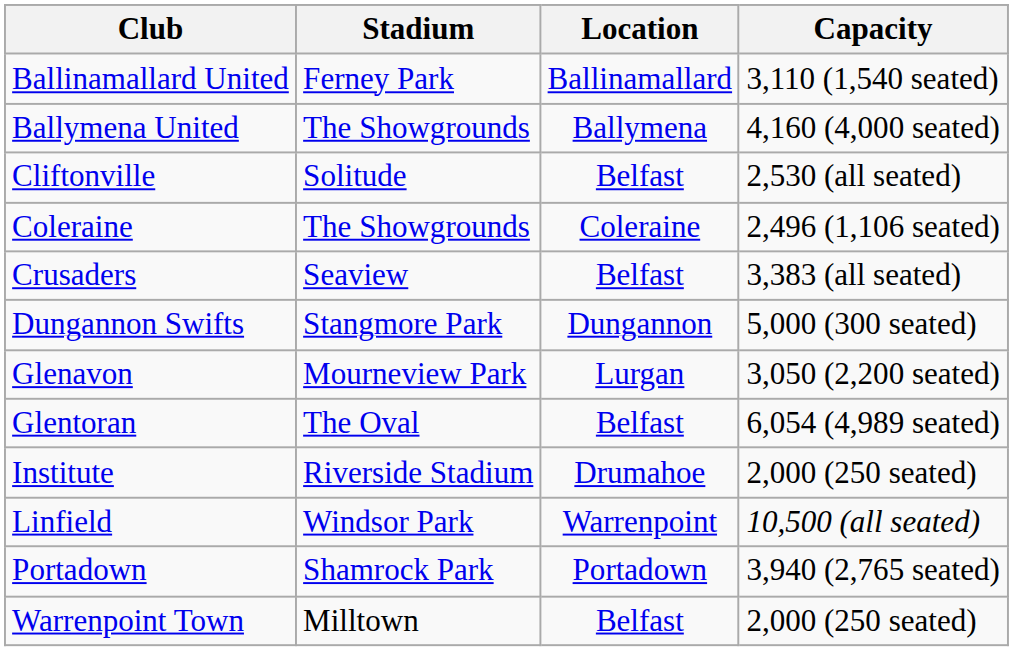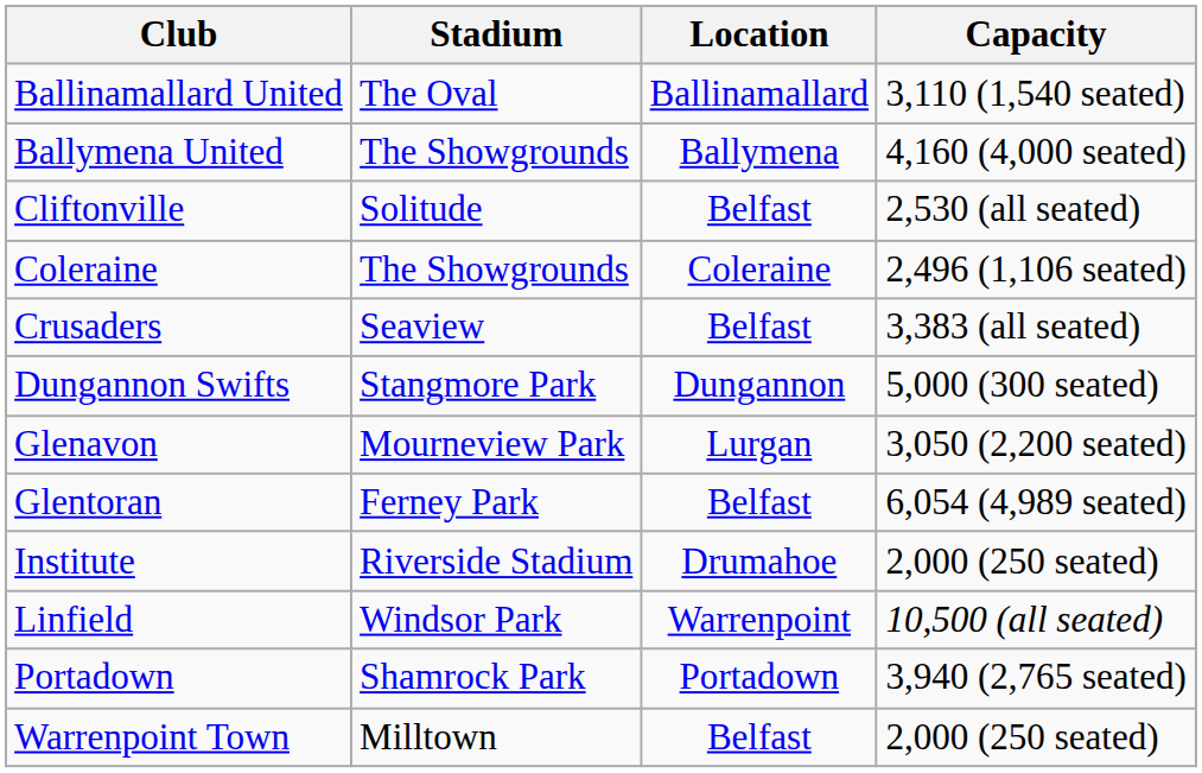Ballinamallard United | Stadium: Ferney Park -> The Oval
Glentoran | Stadium: The Oval -> Ferney Park
